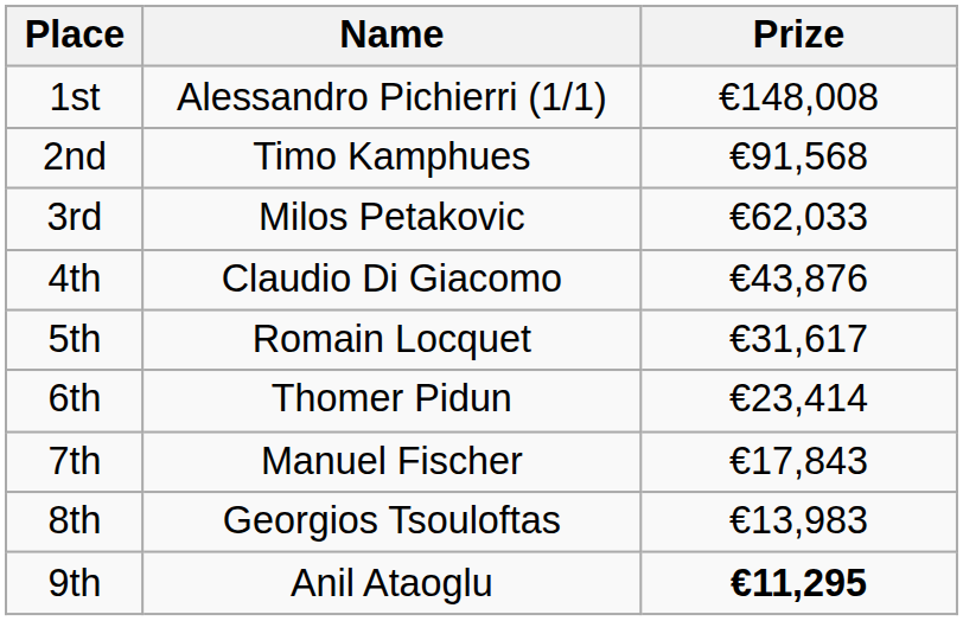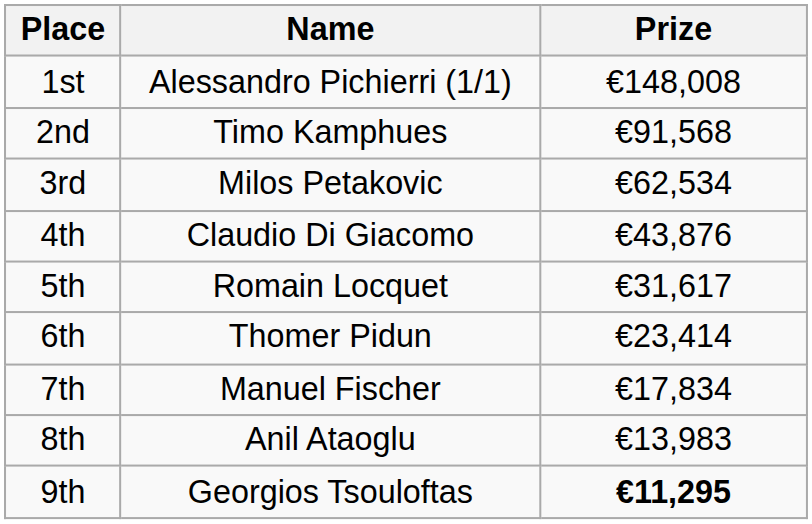3rd | Prize: €62,033 -> €62,534
7th | Prize: €17,843 -> €17,834
8th | Name: Georgios Tsouloftas -> Anil Ataoglu
9th | Name: Anil Ataoglu -> Georgios Tsouloftas
